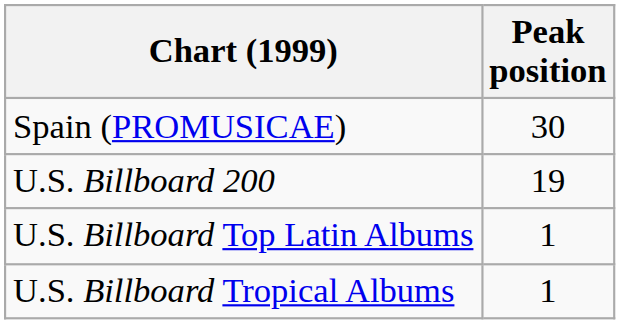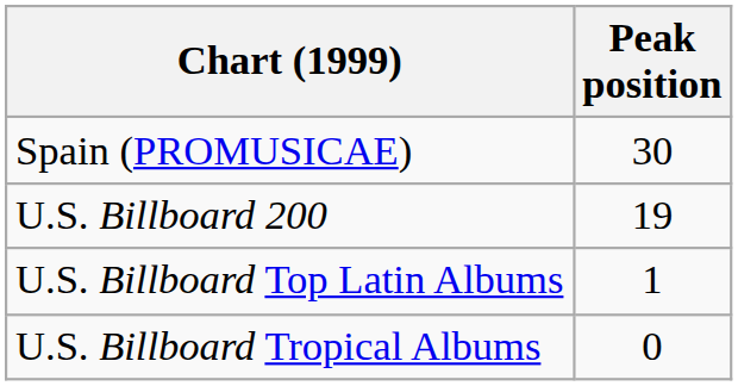U.S. Billboard Tropical Albums | Peak position: 1 -> 0
